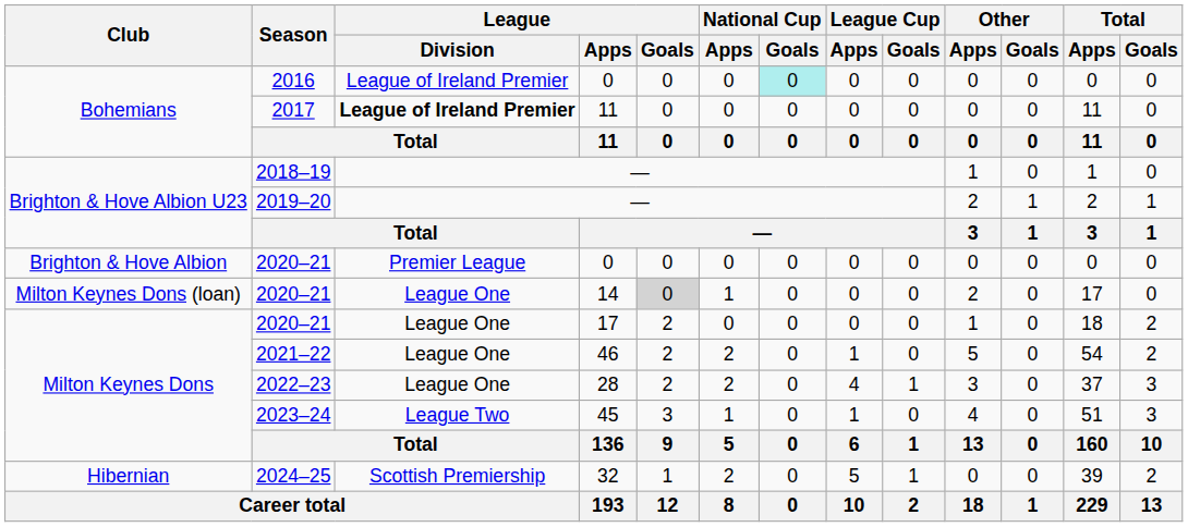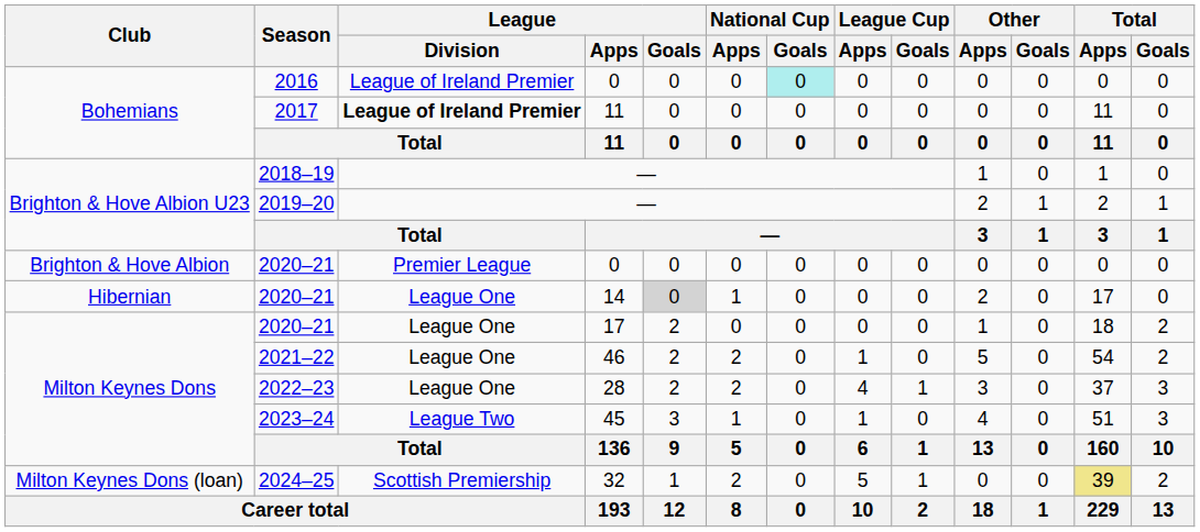2020–21 / 14 | Club: Milton Keynes Dons (loan) -> Hibernian
2024–25 | Club: Hibernian -> Milton Keynes Dons (loan)
2024–25 | Total / Apps: no background -> khaki background
